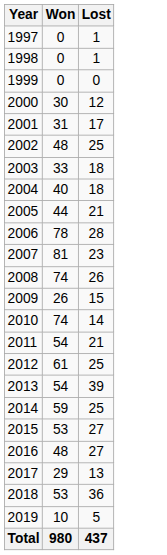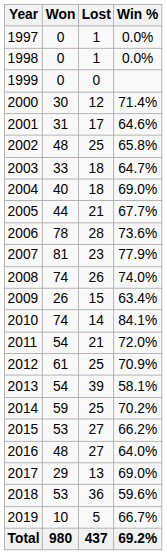+ column: Win % | 0.0% | 0.0% | 71.4% | 64.6% | 65.8% | 64.7% | 69.0% | 67.7% | 73.6% | 77.9% | 74.0% | 63.4% | 84.1% | 72.0% | 70.9% | 58.1% | 70.2% | 66.2% | 64.0% | 69.0% | 59.6% | 66.7% | 69.2%
